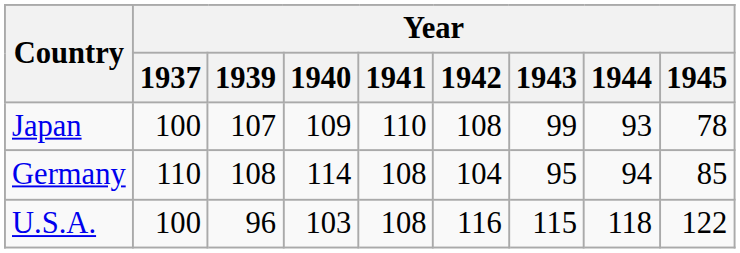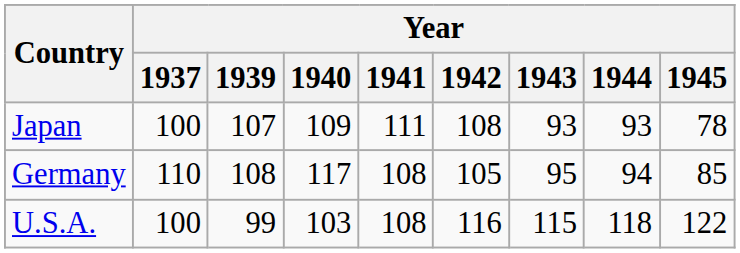Japan | Year / 1941: 110 -> 111
Japan | Year / 1943: 99 -> 93
Germany | Year / 1940: 114 -> 117
Germany | Year / 1942: 104 -> 105
U.S.A. | Year / 1939: 96 -> 99
